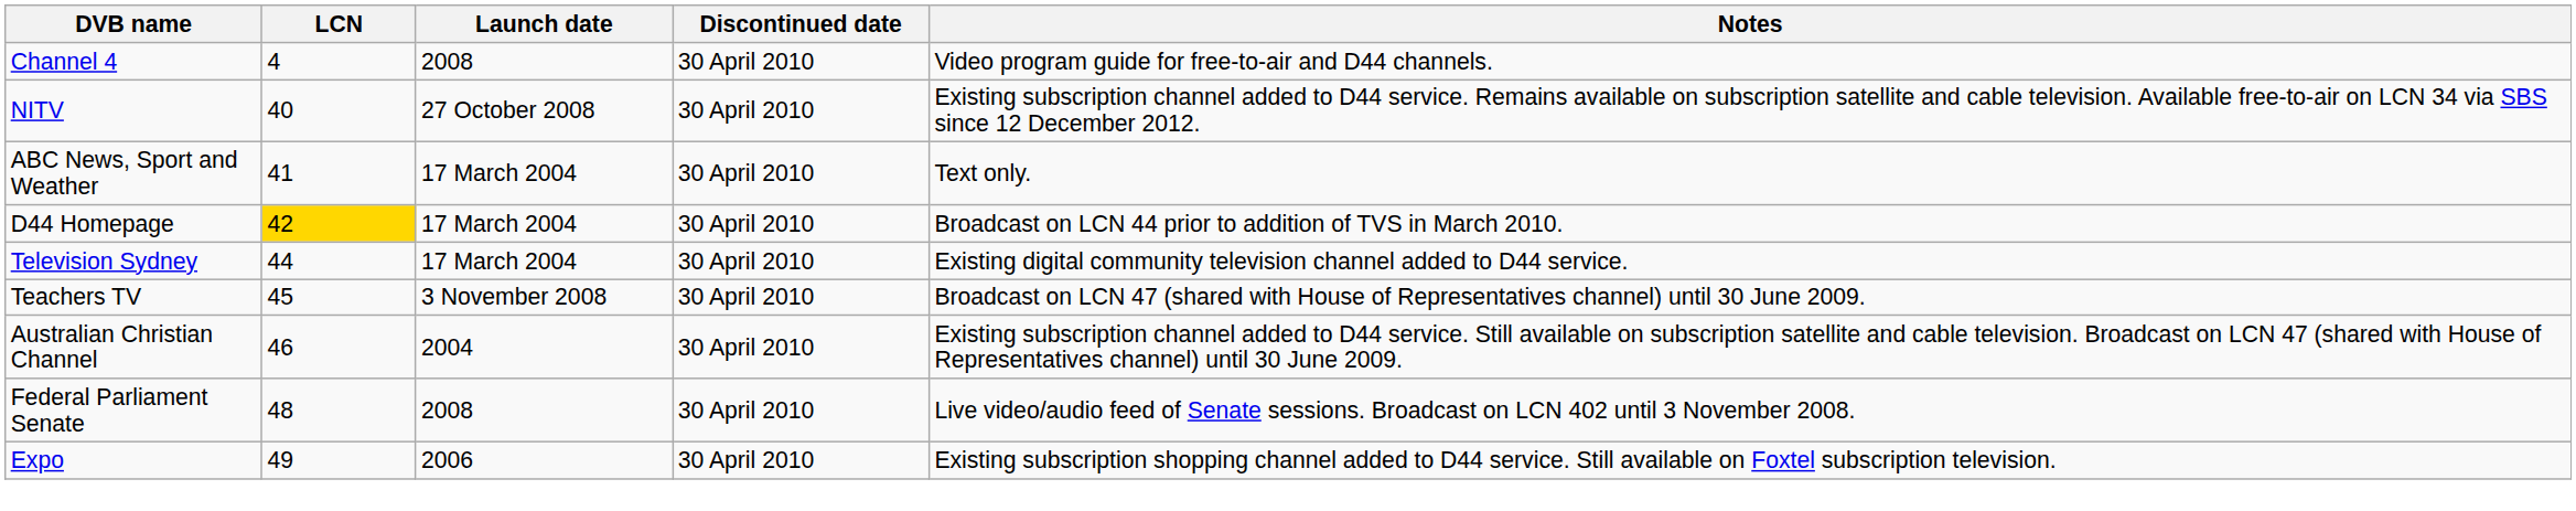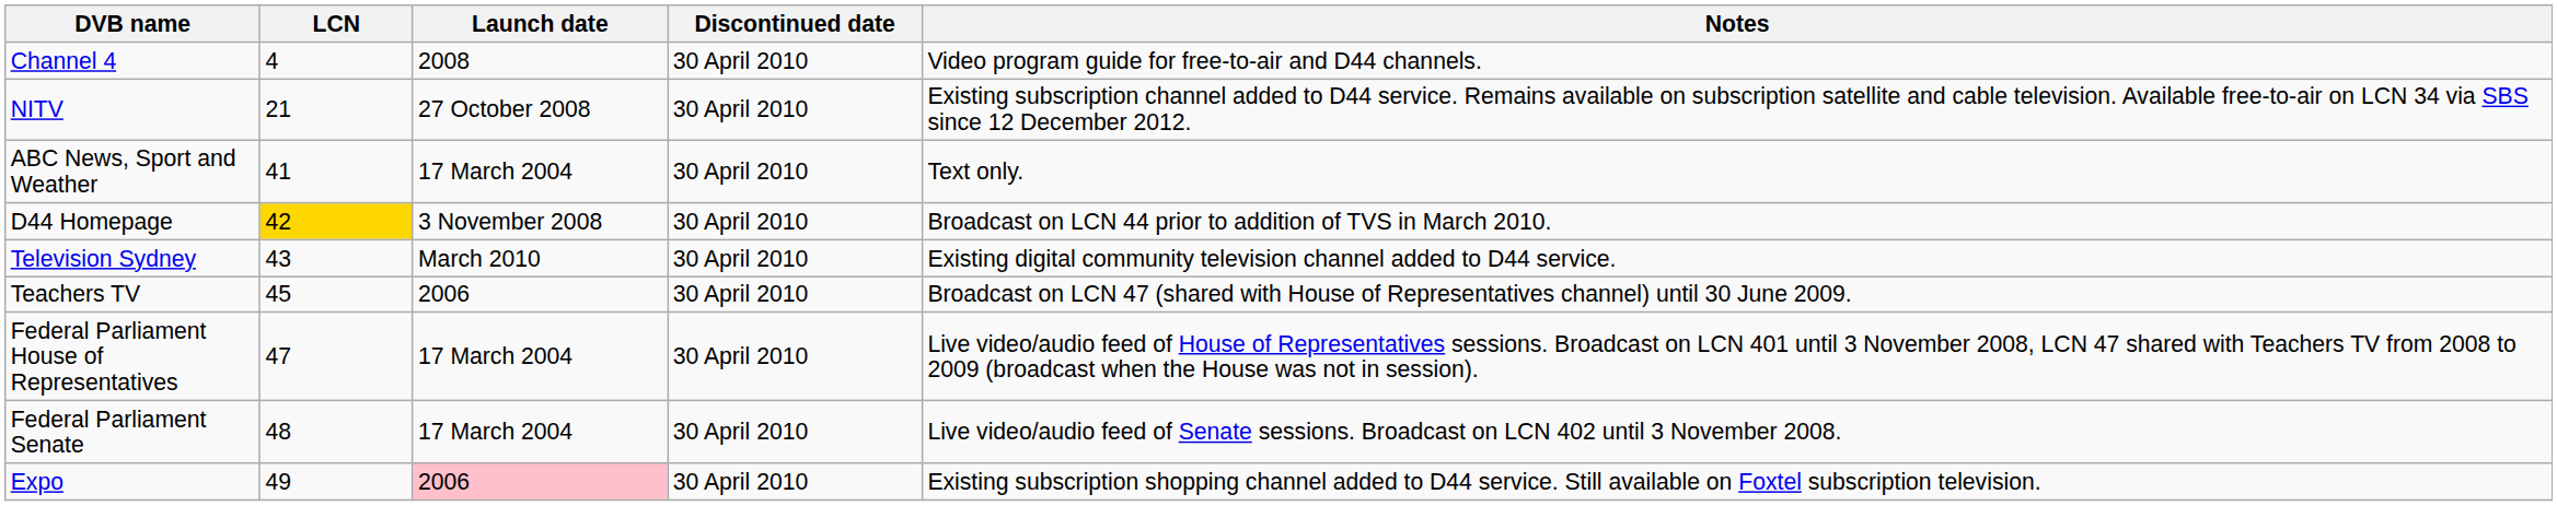NITV | LCN: 40 -> 21
D44 Homepage | Launch date: 17 March 2004 -> 3 November 2008
Television Sydney | LCN: 44 -> 43
Television Sydney | Launch date: 17 March 2004 -> March 2010
Teachers TV | Launch date: 3 November 2008 -> 2006
- row: Australian Christian Channel | 46 | 2004 | 30 April 2010 | Existing subscription channel added to D44 service. Still available on subscription satellite and cable television. Broadcast on LCN 47 (shared with House of Representatives channel) until 30 June 2009.
+ row: Federal Parliament House of Representatives | 47 | 17 March 2004 | 30 April 2010 | Live video/audio feed of House of Representatives sessions. Broadcast on LCN 401 until 3 November 2008, LCN 47 shared with Teachers TV from 2008 to 2009 (broadcast when the House was not in session).
Federal Parliament Senate | Launch date: 2008 -> 17 March 2004
Expo | Launch date: no background -> pink background
